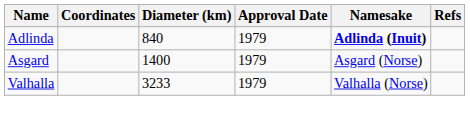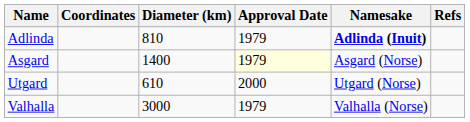Adlinda | Diameter (km): 840 -> 810
Asgard | Approval Date: no background -> lightyellow background
+ row: Utgard | 610 | 2000 | Utgard (Norse)
Valhalla | Diameter (km): 3233 -> 3000
